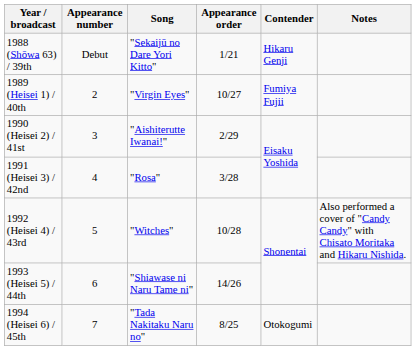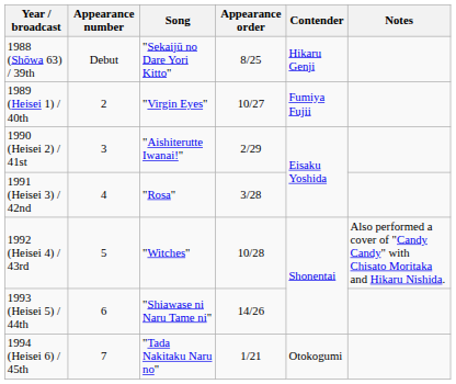1988 (Shōwa 63) / 39th | Appearance order: 1/21 -> 8/25
1994 (Heisei 6) / 45th | Appearance order: 8/25 -> 1/21
